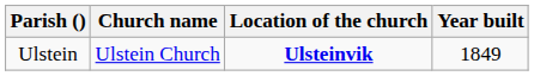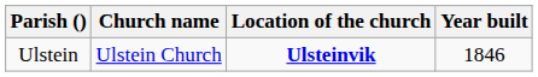Ulstein | Year built: 1849 -> 1846
